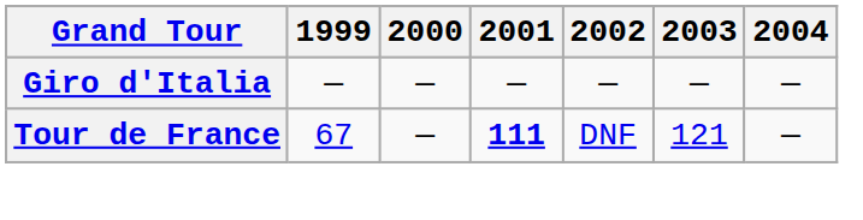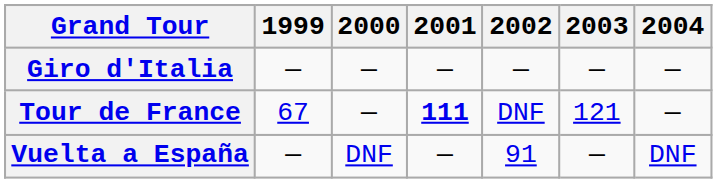+ row: Vuelta a España | — | DNF | — | 91 | — | DNF
